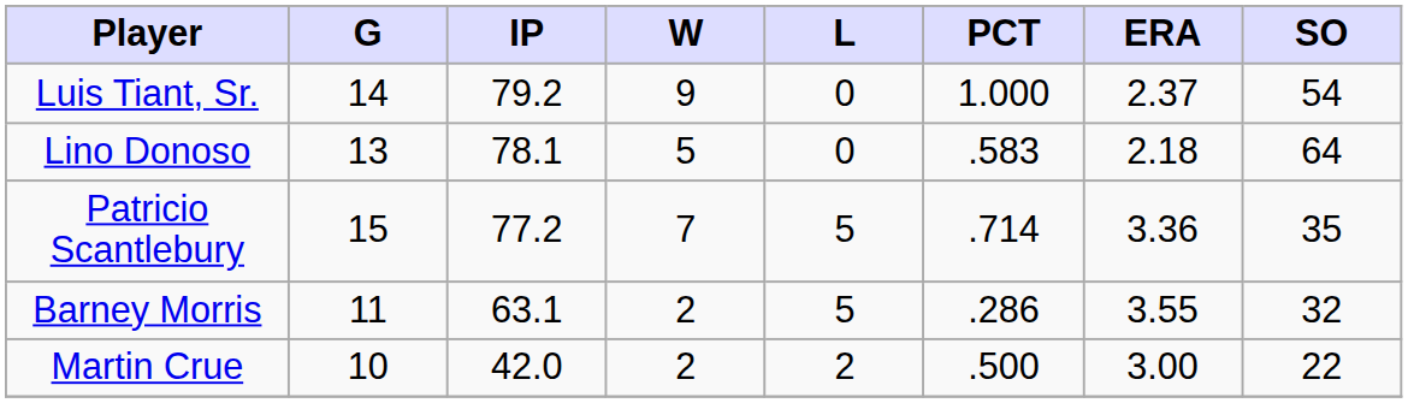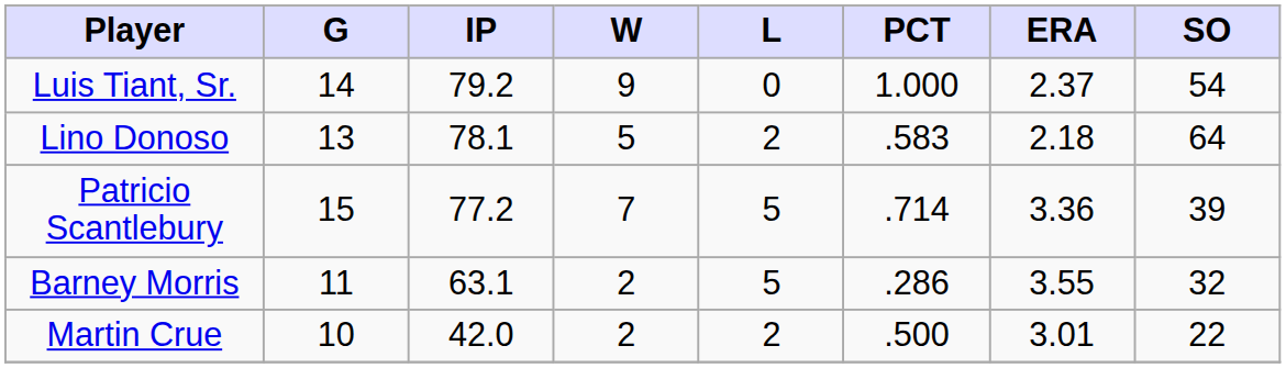Lino Donoso | L: 0 -> 2
Patricio Scantlebury | SO: 35 -> 39
Martin Crue | ERA: 3.00 -> 3.01
